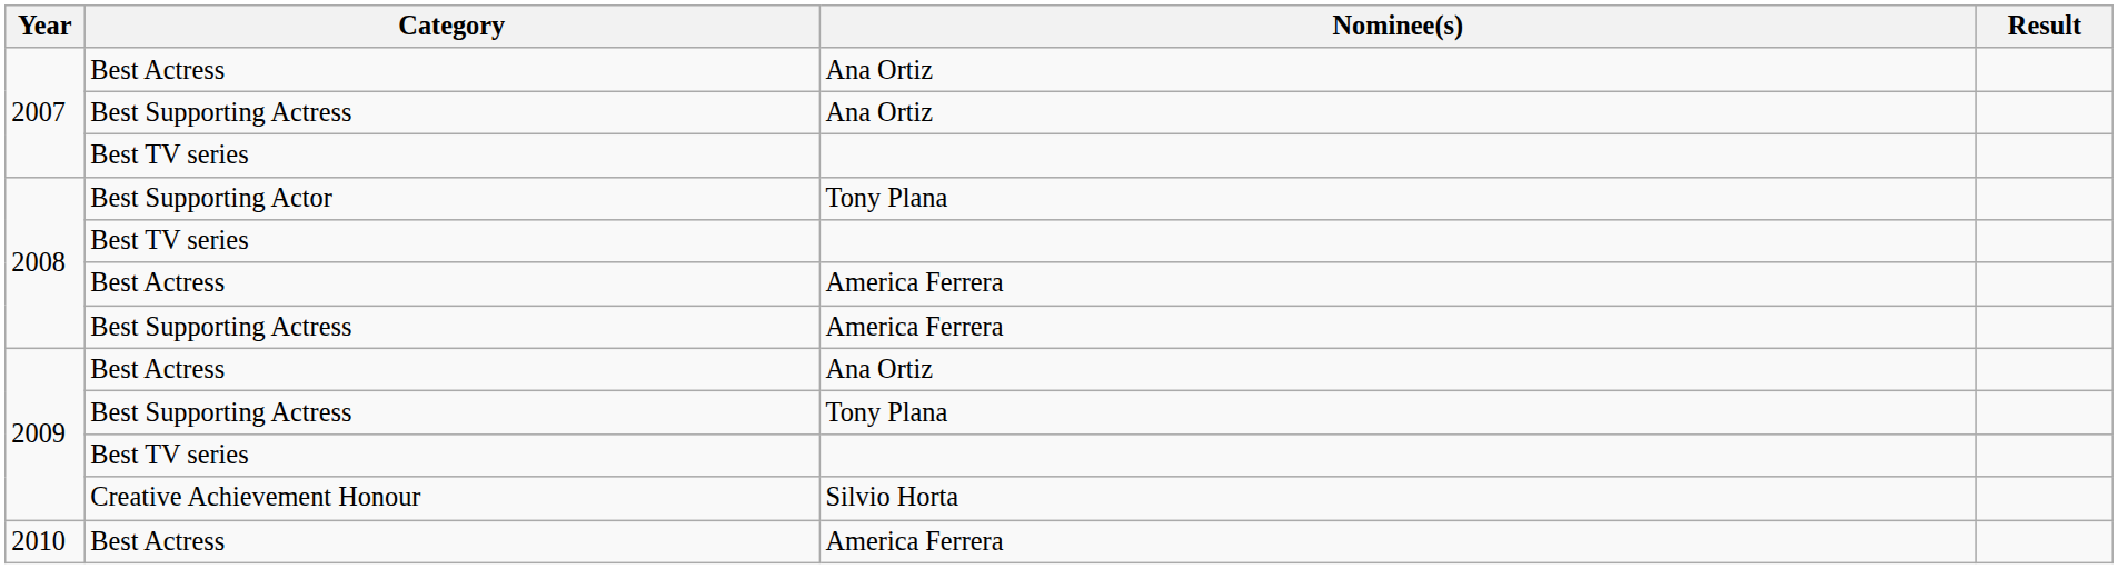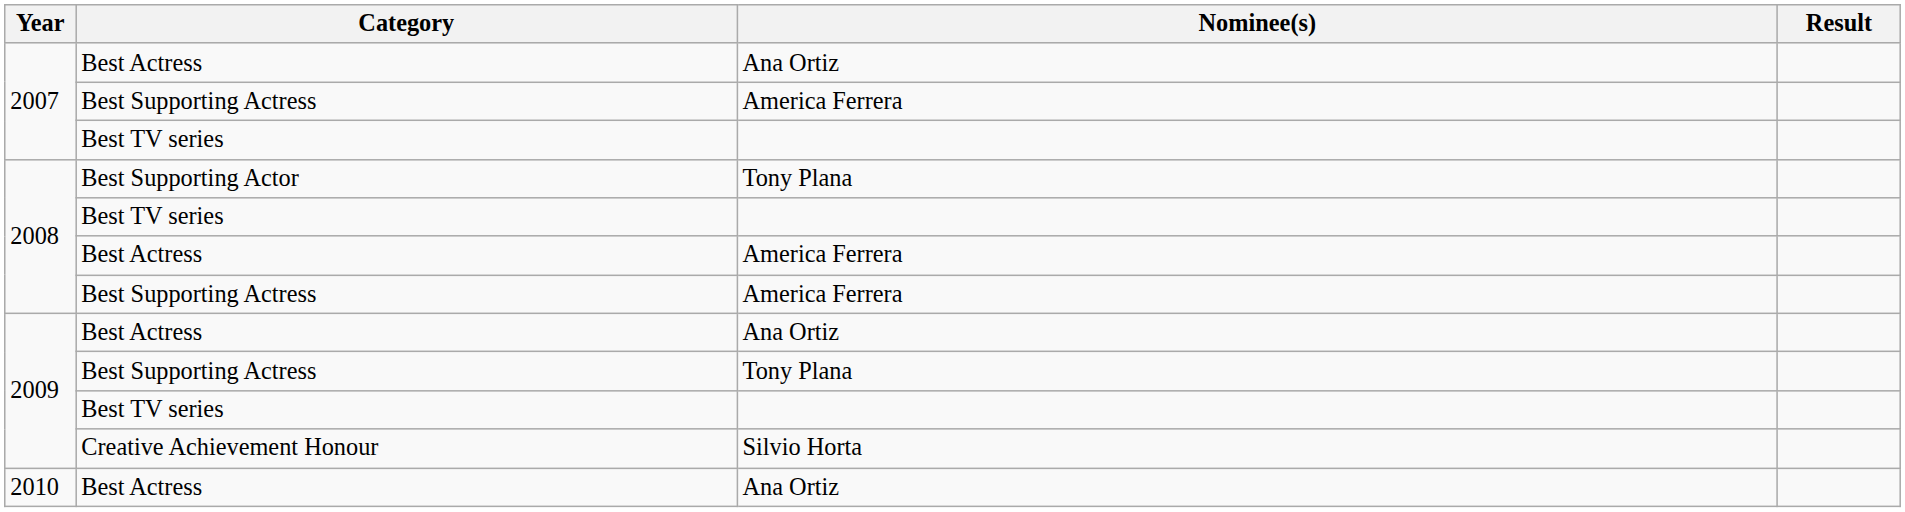2007 / Best Supporting Actress | Nominee(s): Ana Ortiz -> America Ferrera
2010 / Best Actress | Nominee(s): America Ferrera -> Ana Ortiz
